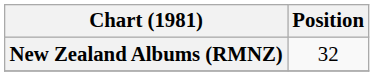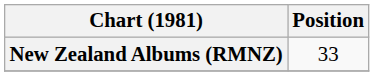New Zealand Albums (RMNZ) | Position: 32 -> 33
